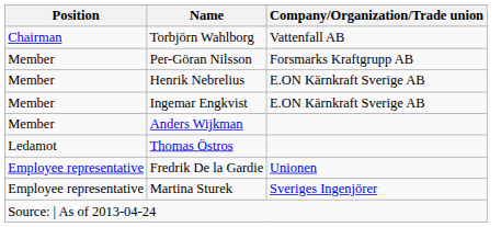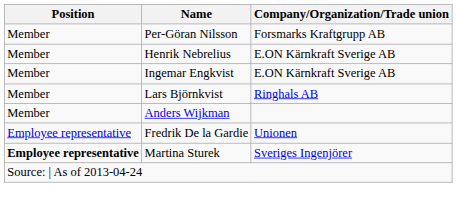- row: Chairman | Torbjörn Wahlborg | Vattenfall AB
+ row: Member | Lars Björnkvist | Ringhals AB
- row: Ledamot | Thomas Östros
Martina Sturek | Position: normal -> bold
